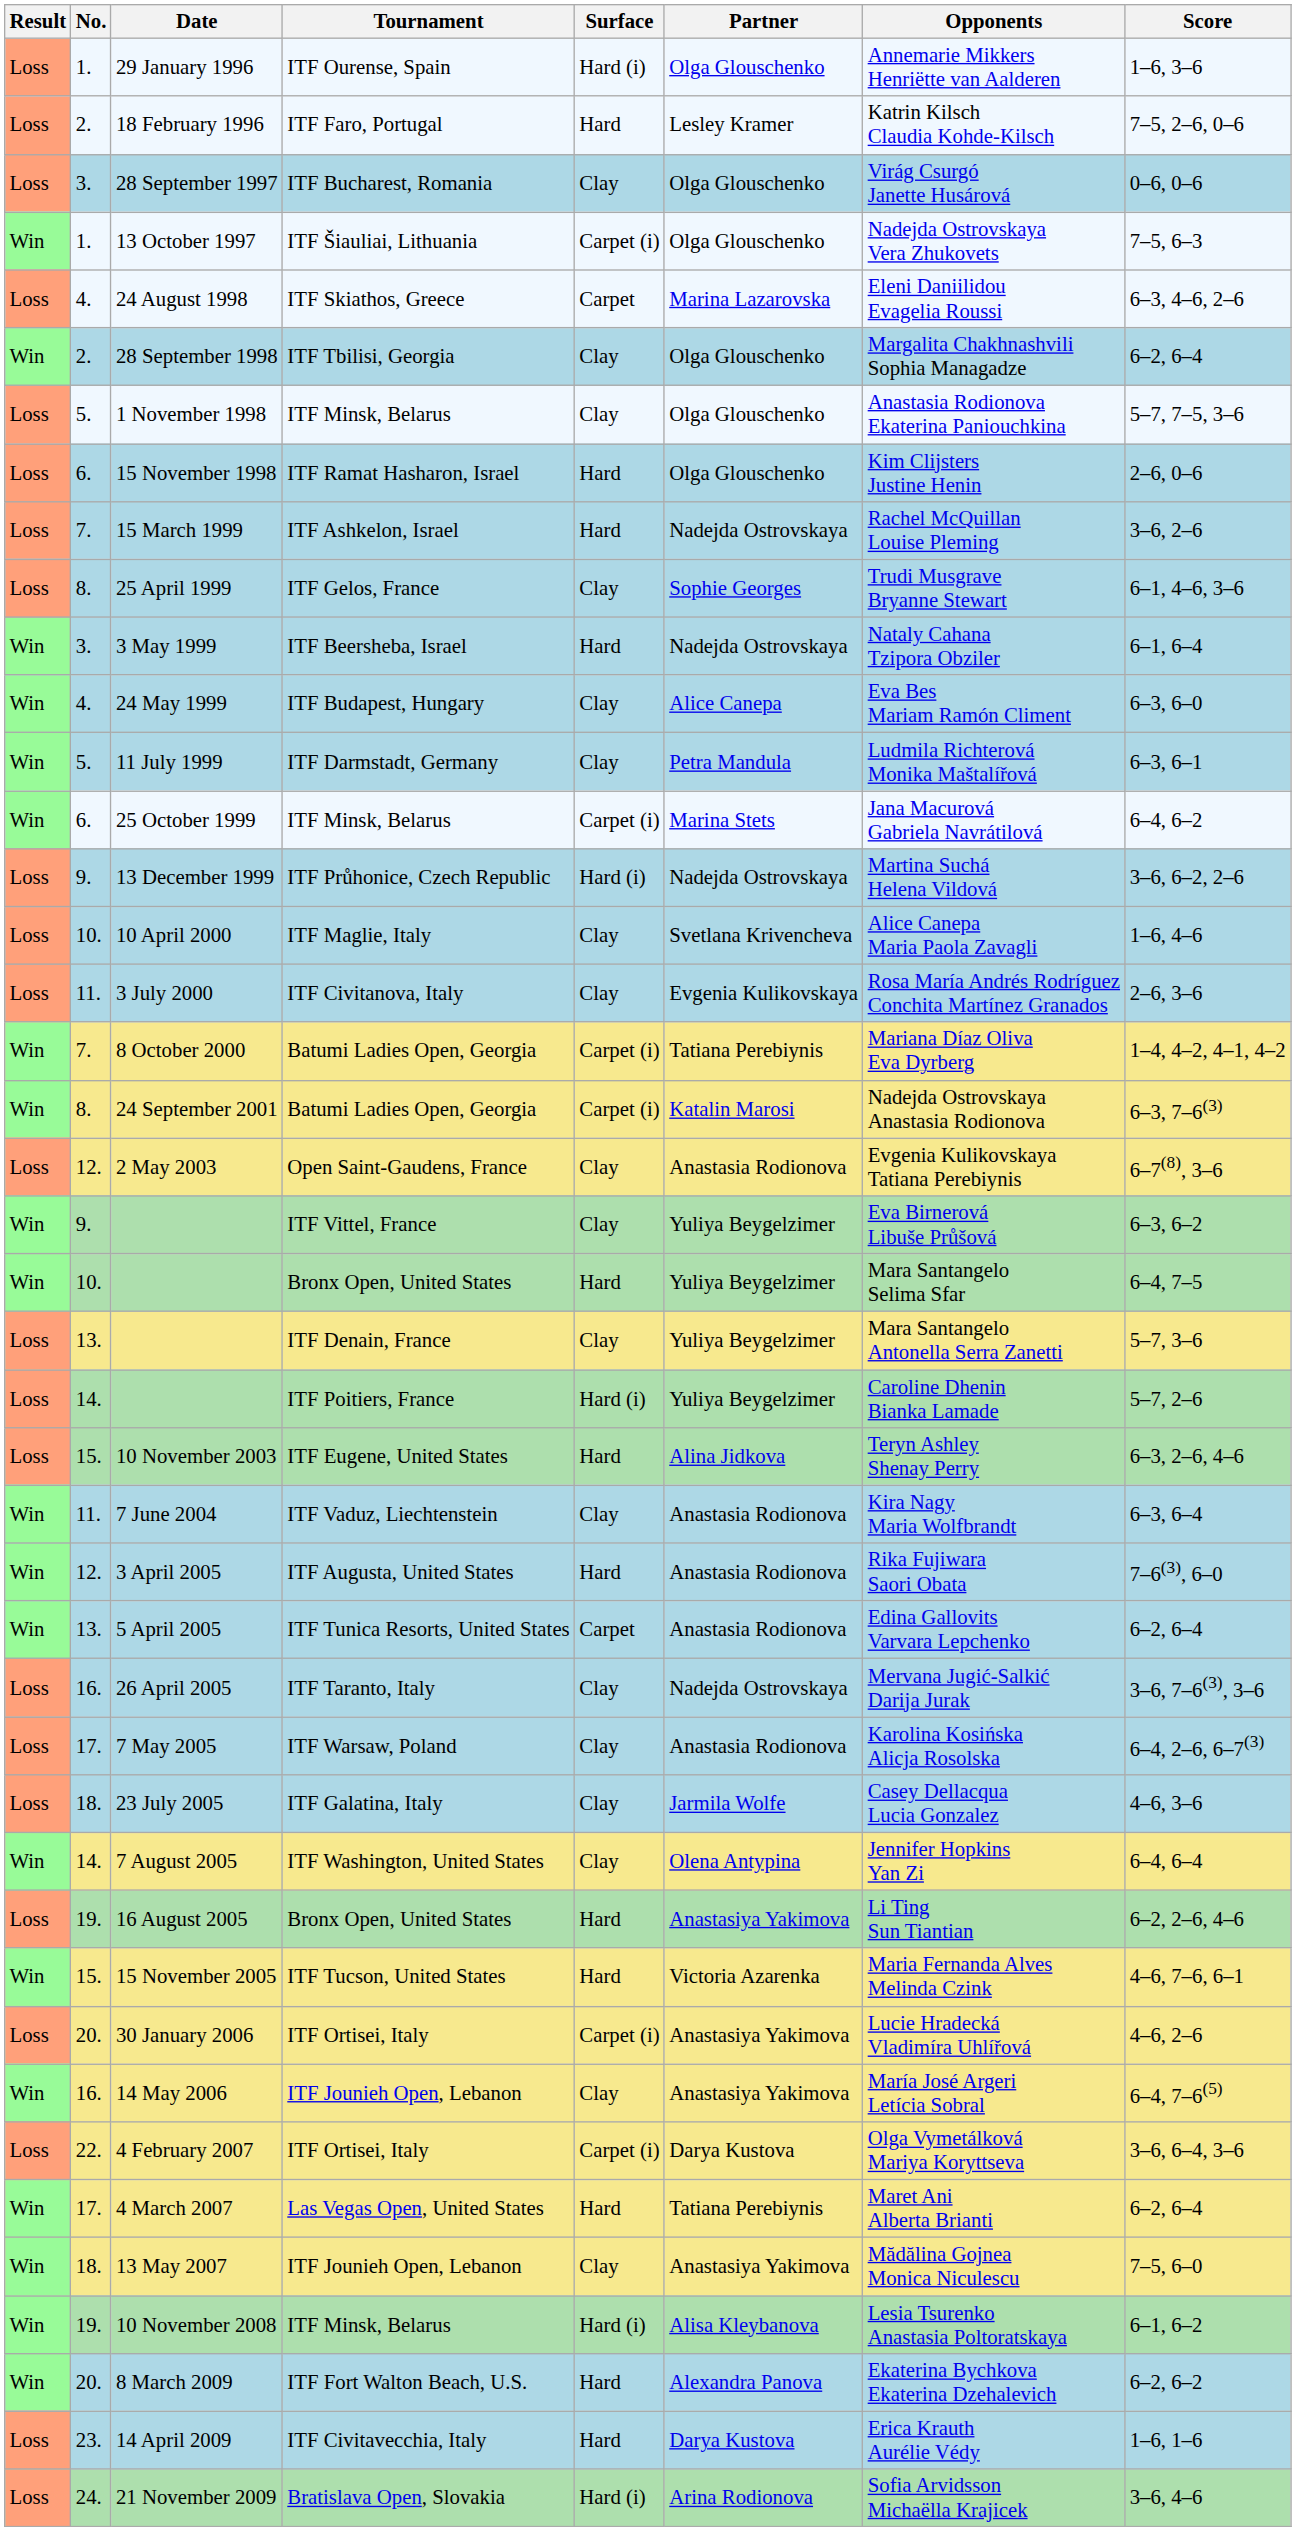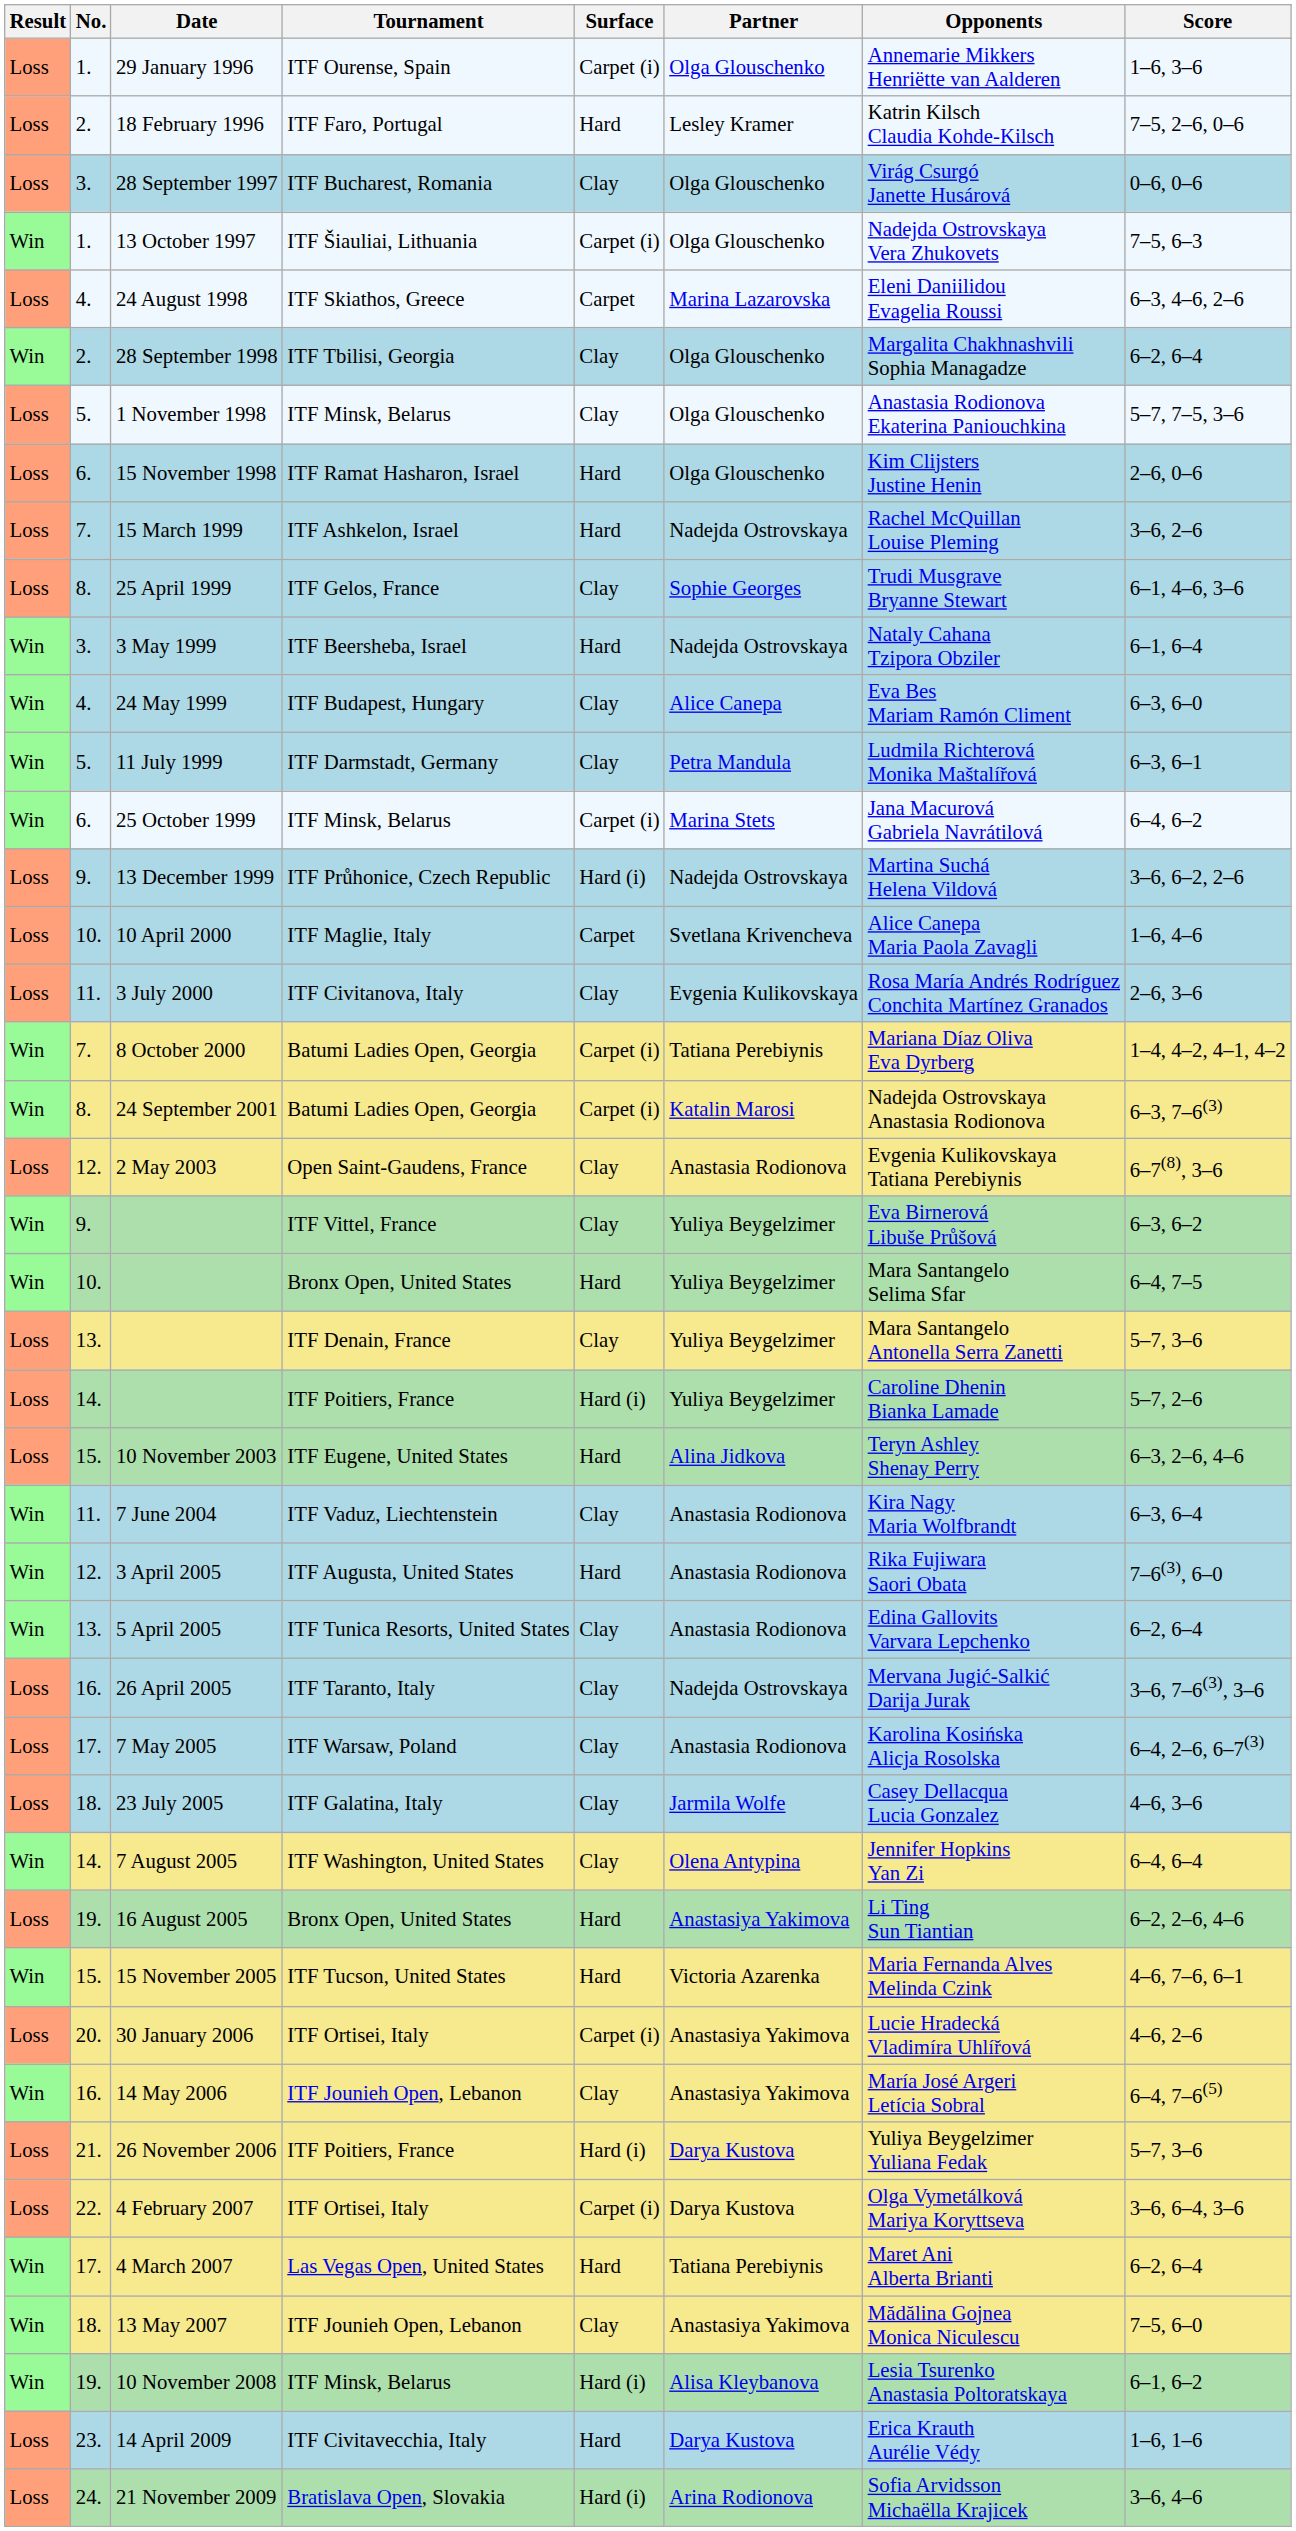29 January 1996 | Surface: Hard (i) -> Carpet (i)
10 April 2000 | Surface: Clay -> Carpet
5 April 2005 | Surface: Carpet -> Clay
+ row: Loss | 21. | 26 November 2006 | ITF Poitiers, France | Hard (i) | Darya Kustova | Yuliya Beygelzimer Yuliana Fedak | 5–7, 3–6
- row: Win | 20. | 8 March 2009 | ITF Fort Walton Beach, U.S. | Hard | Alexandra Panova | Ekaterina Bychkova Ekaterina Dzehalevich | 6–2, 6–2
